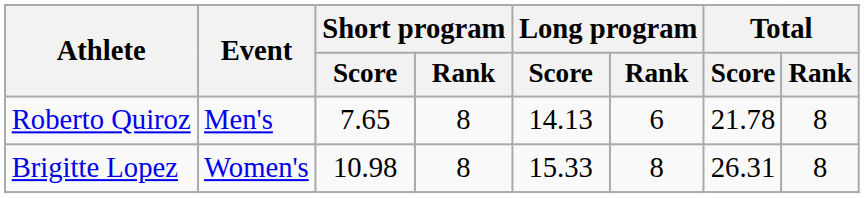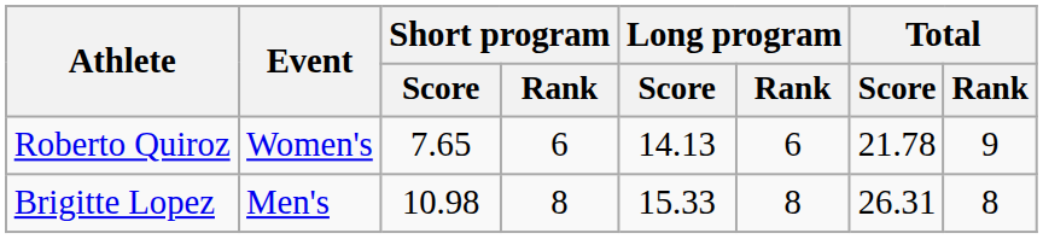Roberto Quiroz | Event: Men's -> Women's
Roberto Quiroz | Short program / Rank: 8 -> 6
Roberto Quiroz | Total / Rank: 8 -> 9
Brigitte Lopez | Event: Women's -> Men's
